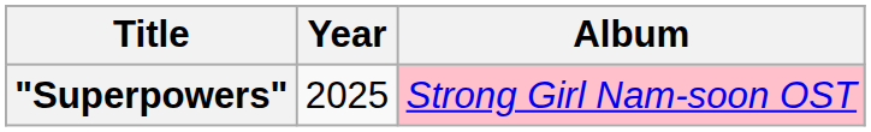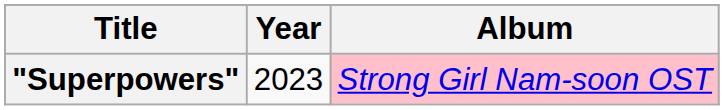"Superpowers" | Year: 2025 -> 2023
